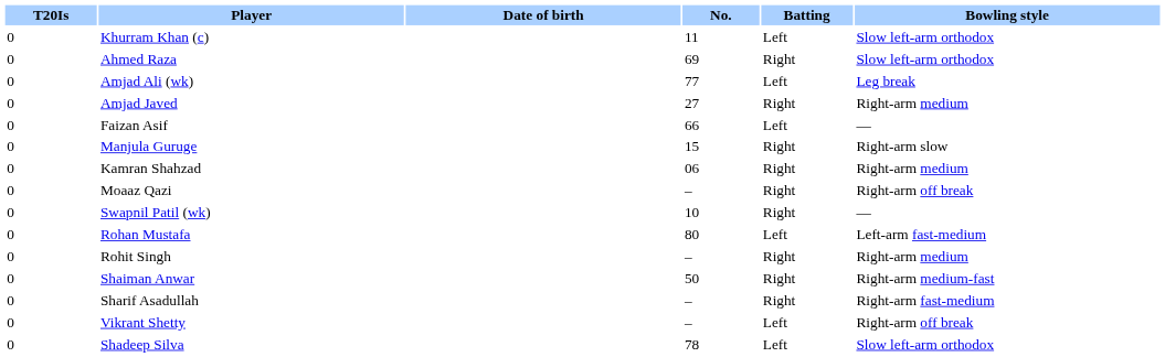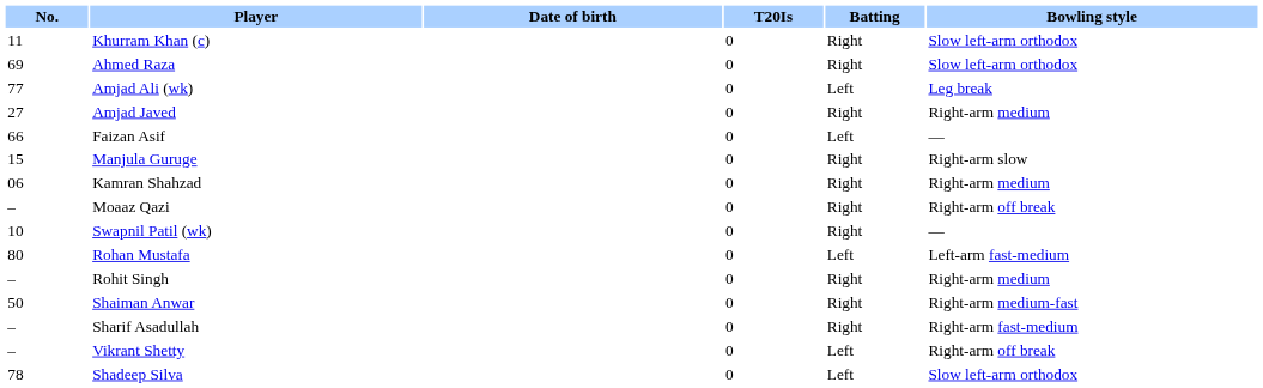columns swapped: No. <-> T20Is
Khurram Khan (c) | Batting: Left -> Right
